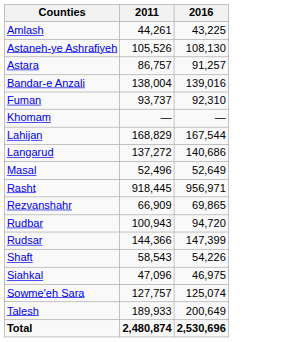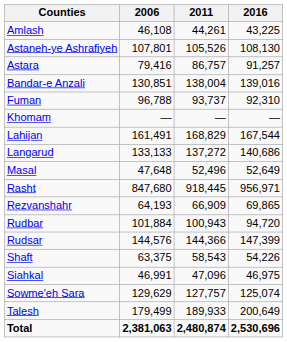+ column: 2006 | 46,108 | 107,801 | 79,416 | 130,851 | 96,788 | — | 161,491 | 133,133 | 47,648 | 847,680 | 64,193 | 101,884 | 144,576 | 63,375 | 46,991 | 129,629 | 179,499 | 2,381,063
